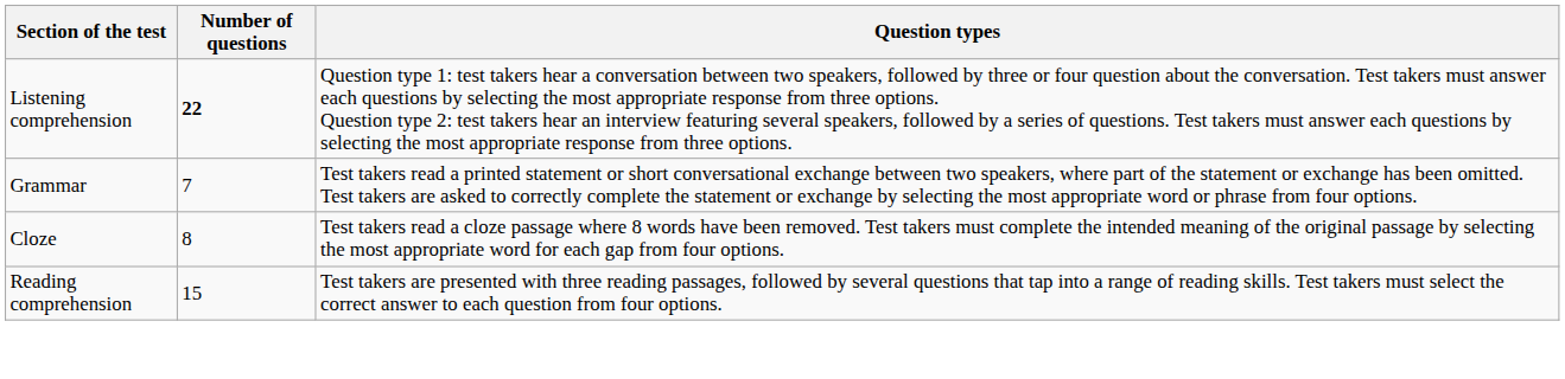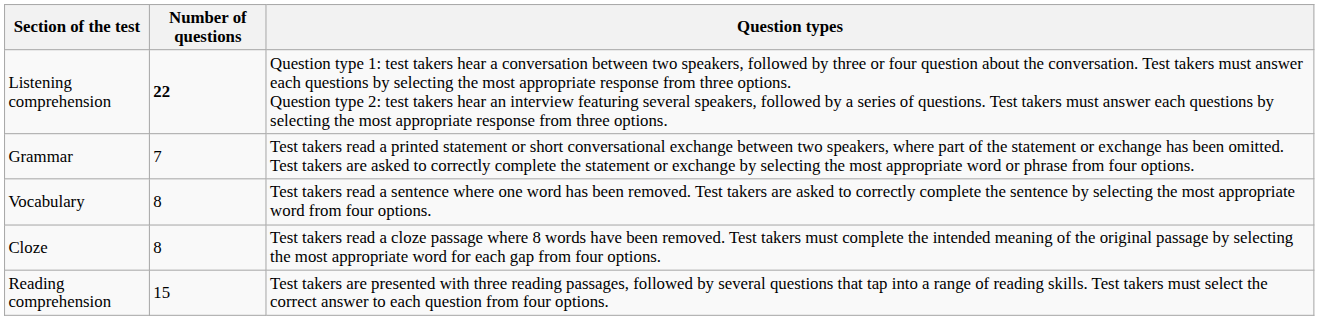+ row: Vocabulary | 8 | Test takers read a sentence where one word has been removed. Test takers are asked to correctly complete the sentence by selecting the most appropriate word from four options.
